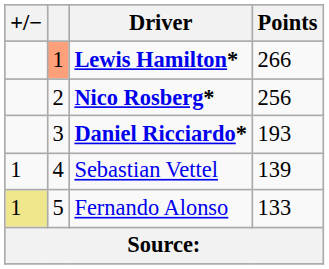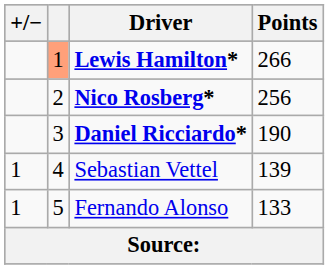Daniel Ricciardo* | Points: 193 -> 190
Fernando Alonso | +/−: khaki background -> no background
